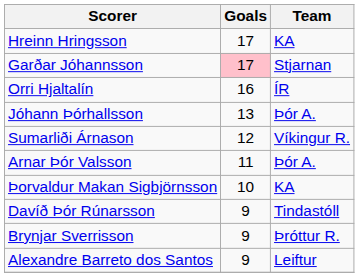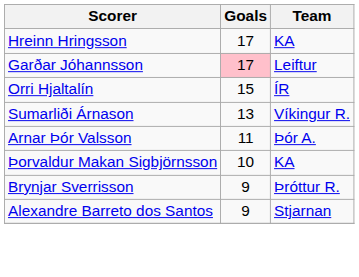Garðar Jóhannsson | Team: Stjarnan -> Leiftur
Orri Hjaltalín | Goals: 16 -> 15
- row: Jóhann Þórhallsson | 13 | Þór A.
Sumarliði Árnason | Goals: 12 -> 13
- row: Davíð Þór Rúnarsson | 9 | Tindastóll
Alexandre Barreto dos Santos | Team: Leiftur -> Stjarnan
